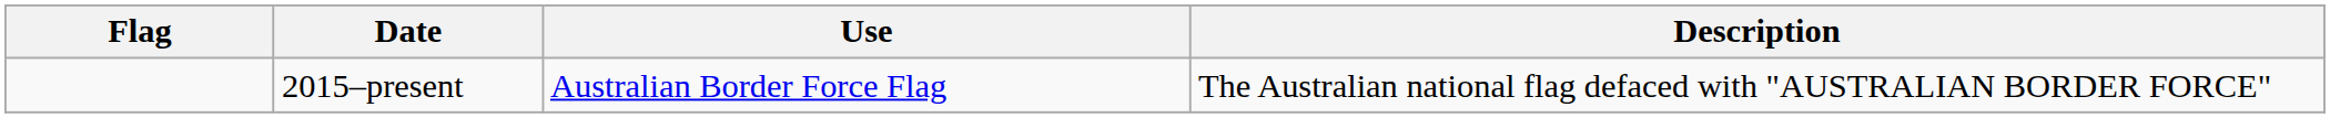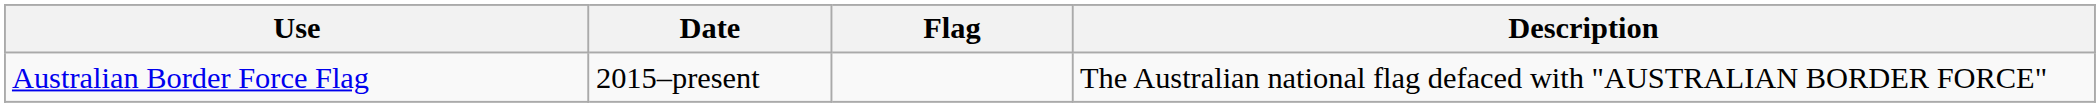columns swapped: Flag <-> Use
